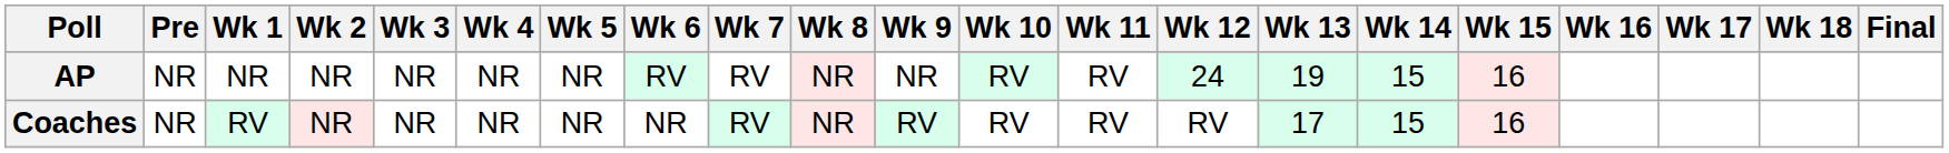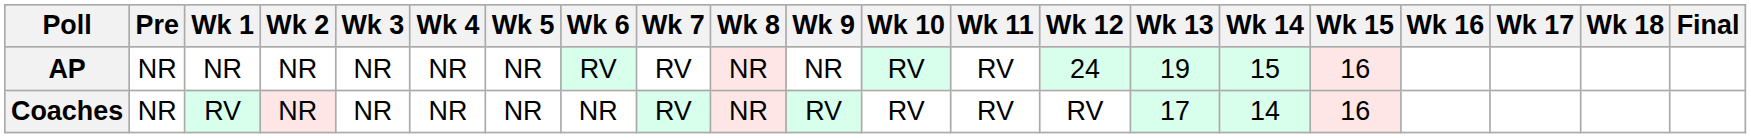Coaches | Wk 14: 15 -> 14
